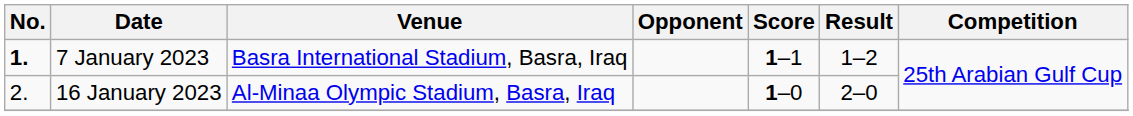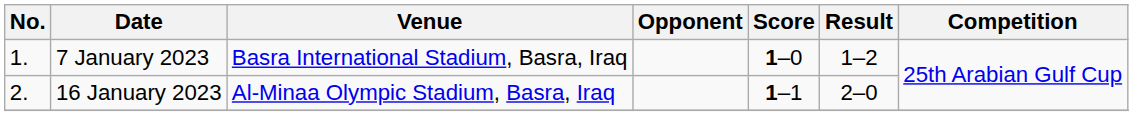7 January 2023 | No.: bold -> normal
7 January 2023 | Score: 1–1 -> 1–0
16 January 2023 | Score: 1–0 -> 1–1
